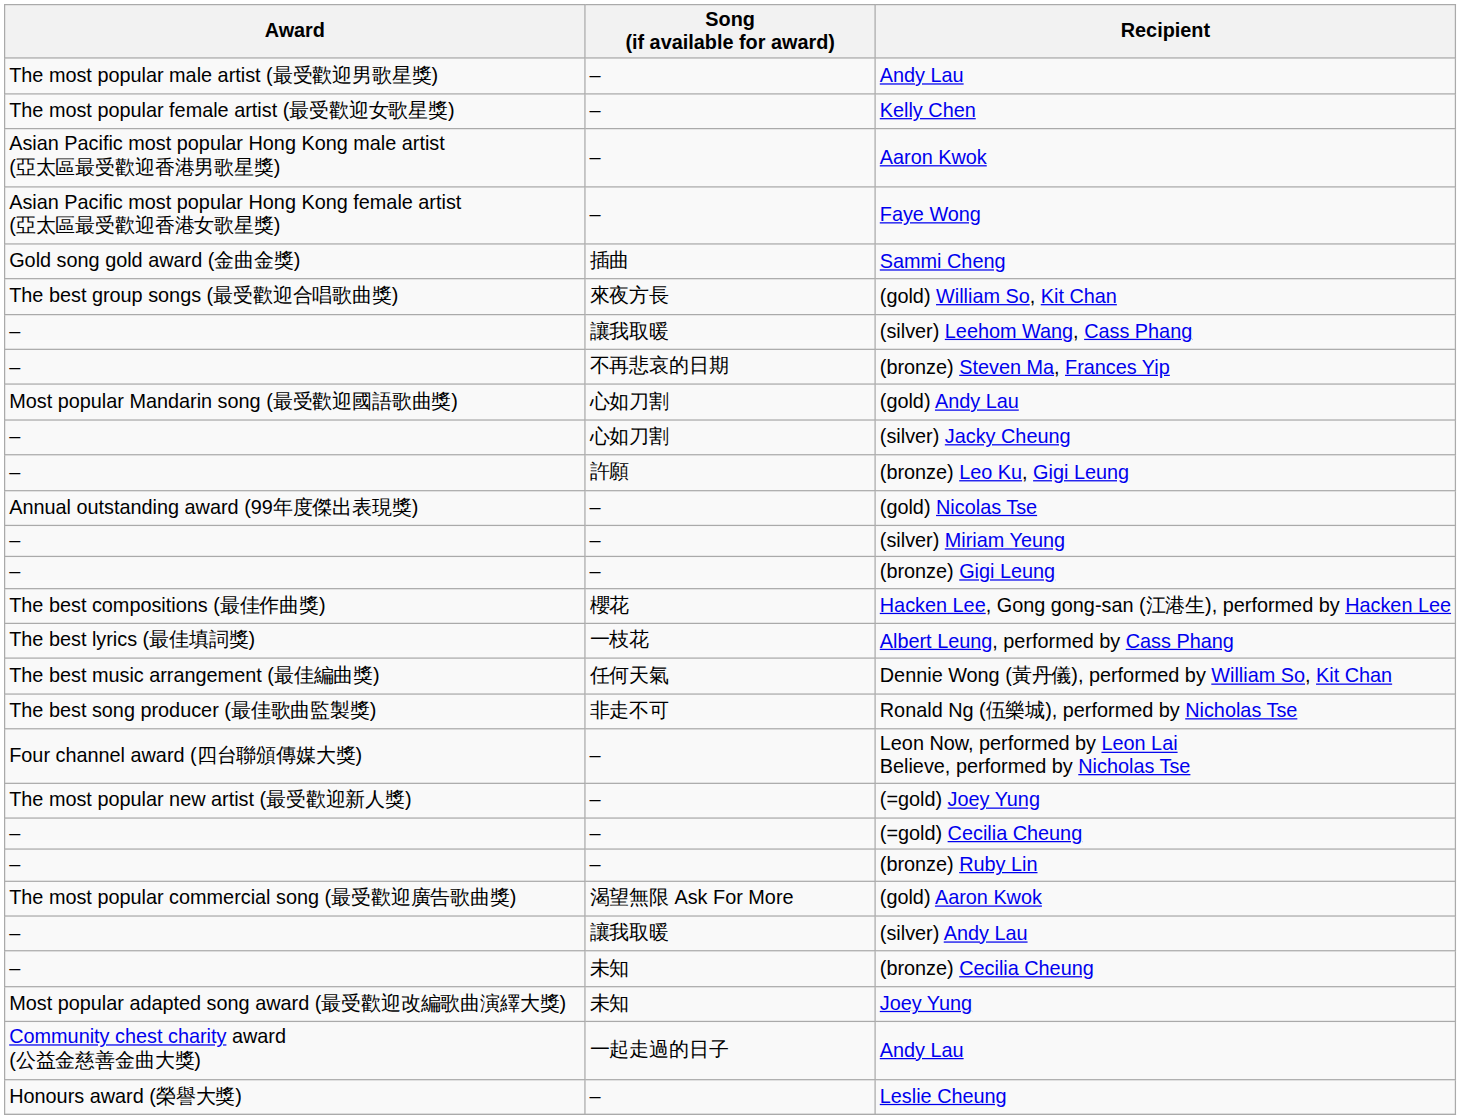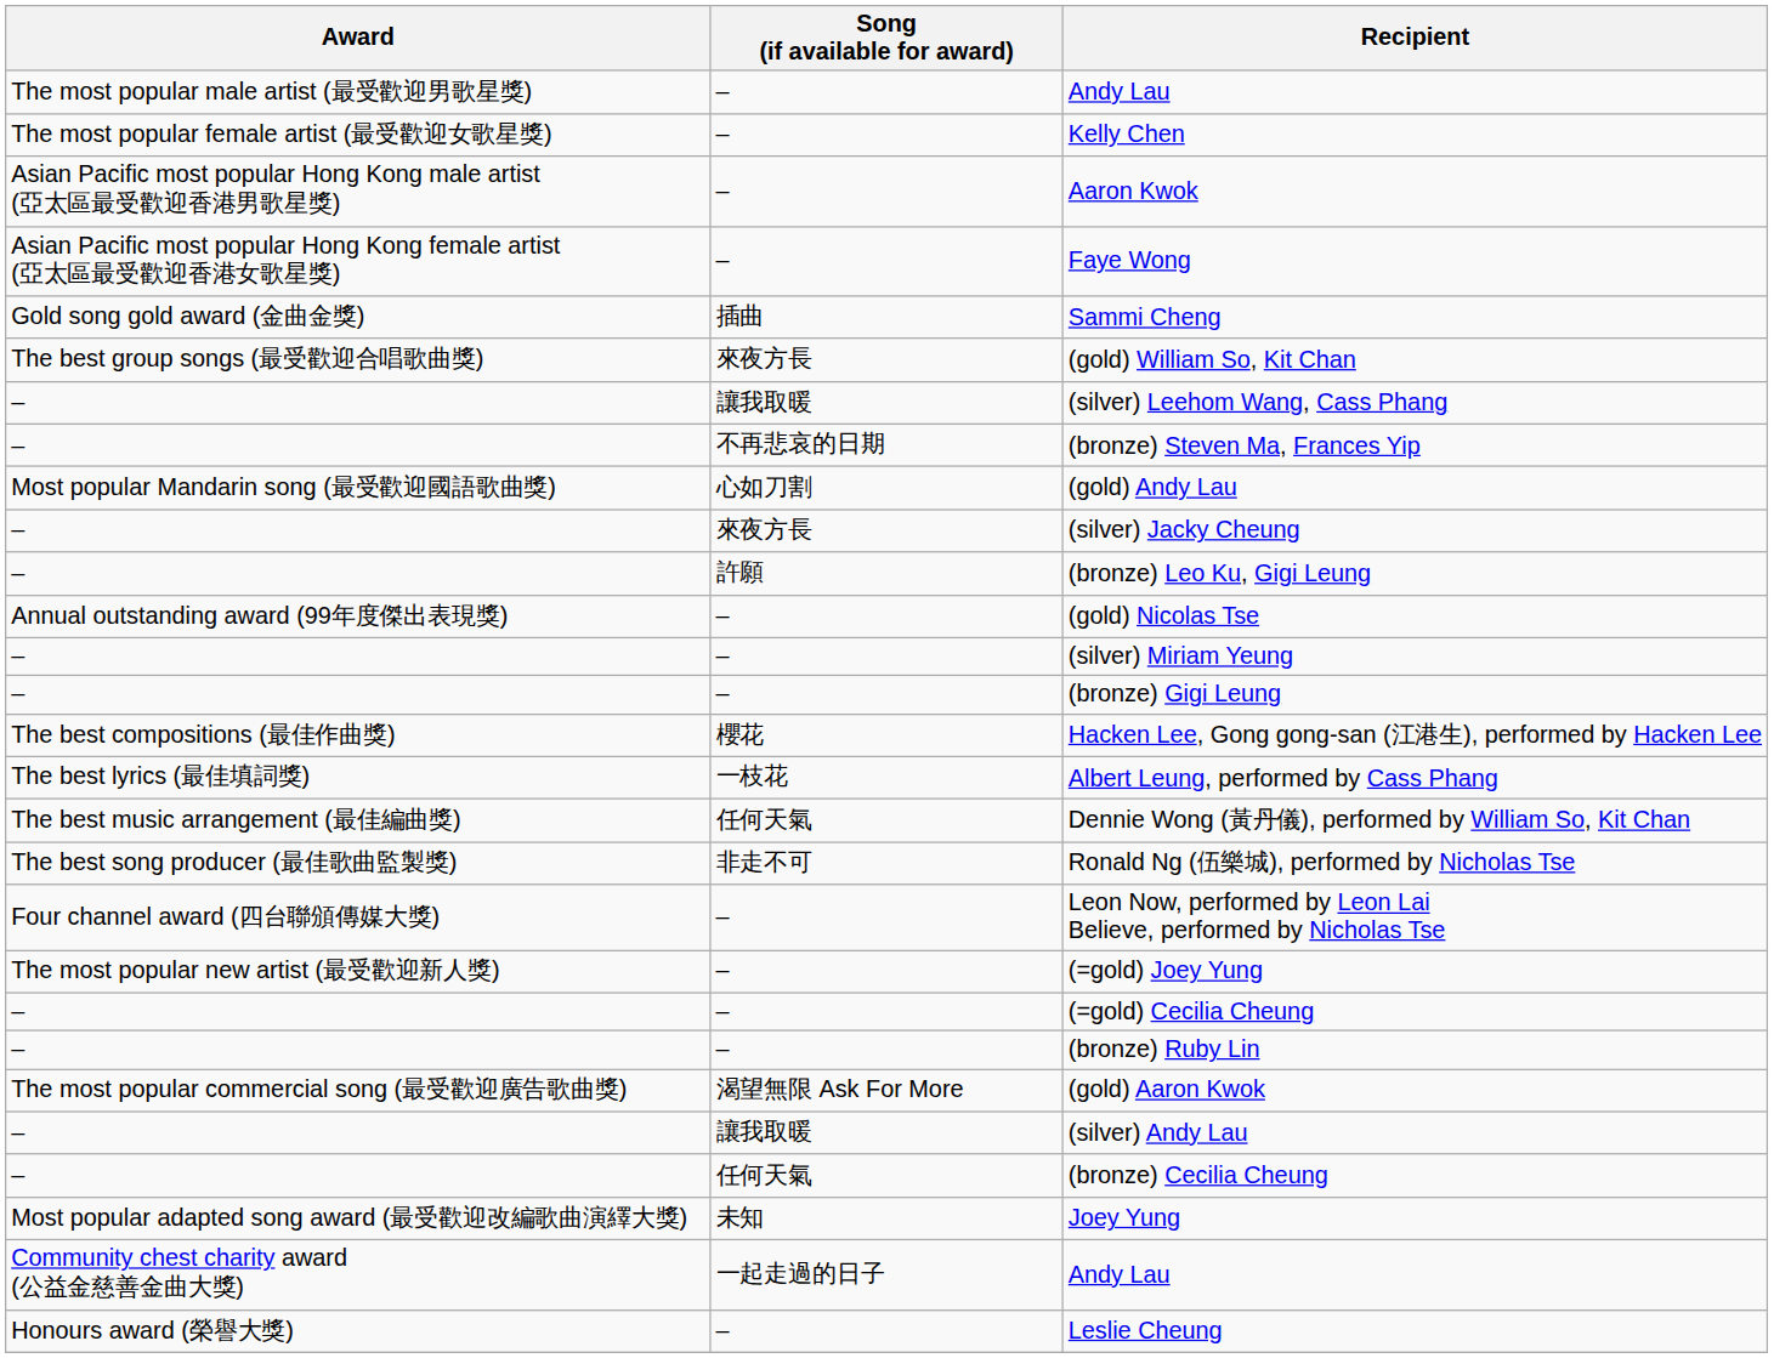(silver) Jacky Cheung | Song (if available for award): 心如刀割 -> 來夜方長
(bronze) Cecilia Cheung | Song (if available for award): 未知 -> 任何天氣
